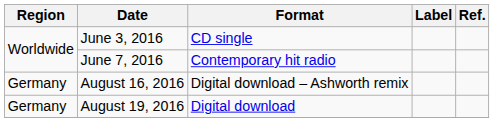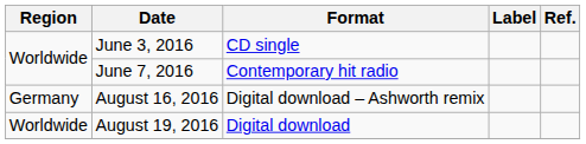August 19, 2016 | Region: Germany -> Worldwide
